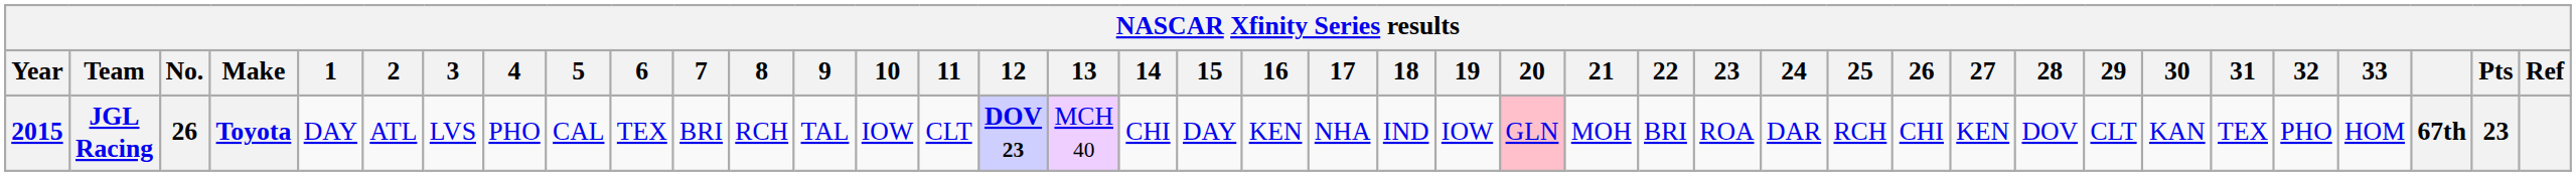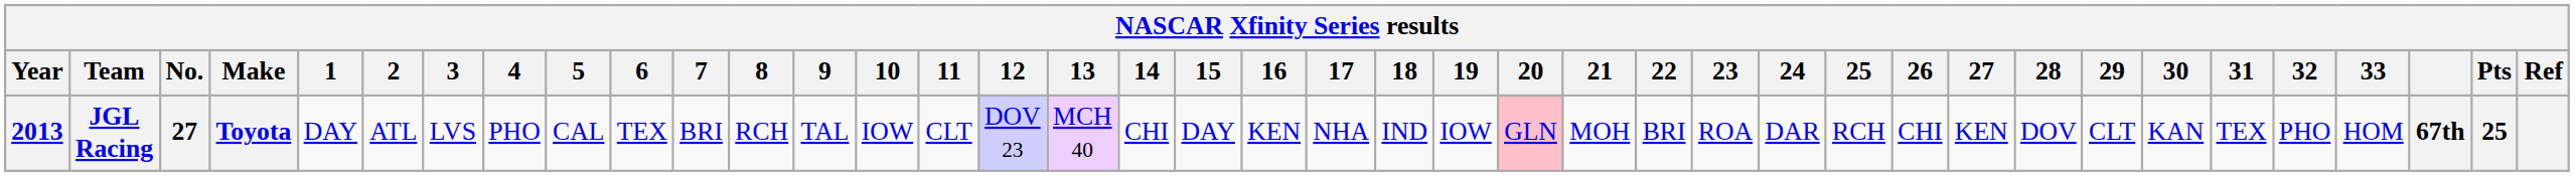JGL Racing | Year: 2015 -> 2013
JGL Racing | No.: 26 -> 27
JGL Racing | 12: bold -> normal
JGL Racing | Pts: 23 -> 25
